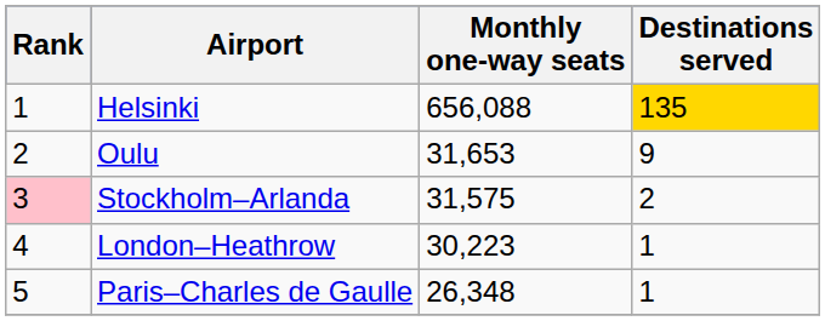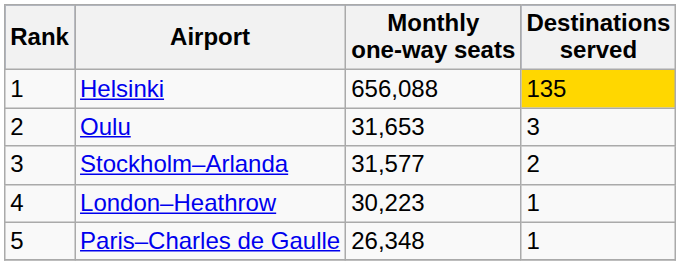Oulu | Destinations served: 9 -> 3
Stockholm–Arlanda | Rank: pink background -> no background
Stockholm–Arlanda | Monthly one-way seats: 31,575 -> 31,577
